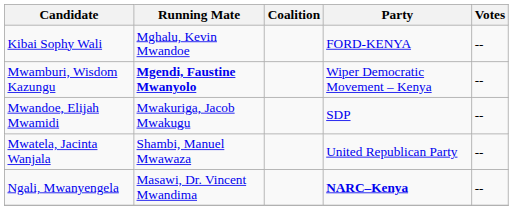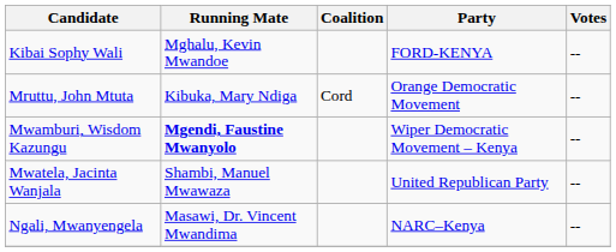+ row: Mruttu, John Mtuta | Kibuka, Mary Ndiga | Cord | Orange Democratic Movement | --
- row: Mwandoe, Elijah Mwamidi | Mwakuriga, Jacob Mwakugu | SDP | --
Ngali, Mwanyengela | Party: bold -> normal
